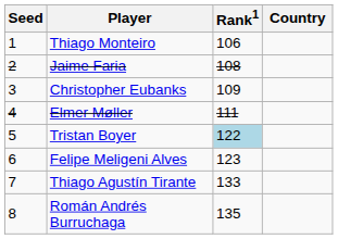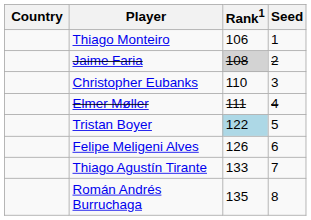columns swapped: Country <-> Seed
Jaime Faria | Rank1: no background -> lightgrey background
Christopher Eubanks | Rank1: 109 -> 110
Felipe Meligeni Alves | Rank1: 123 -> 126
